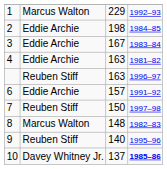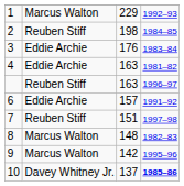2 | column 2: Eddie Archie -> Reuben Stiff
3 | column 3: 167 -> 176
7 | column 3: 150 -> 151
9 | column 2: Reuben Stiff -> Marcus Walton
9 | column 3: 140 -> 142
